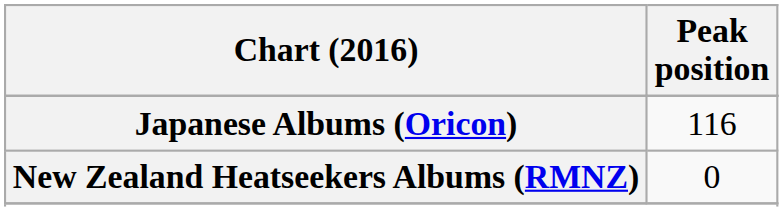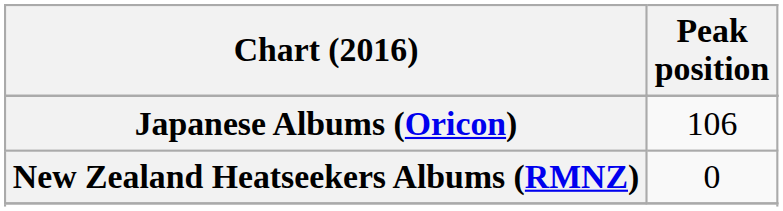Japanese Albums (Oricon) | Peak position: 116 -> 106
